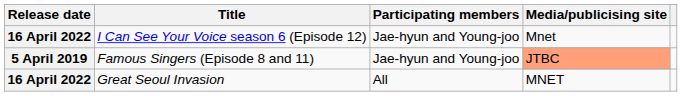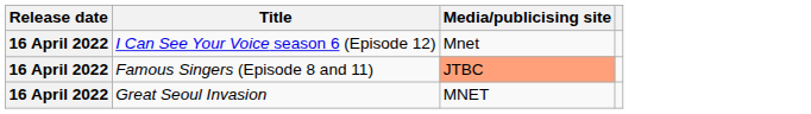- column: Participating members | Jae-hyun and Young-joo | Jae-hyun and Young-joo | All
Famous Singers (Episode 8 and 11) | Release date: 5 April 2019 -> 16 April 2022
